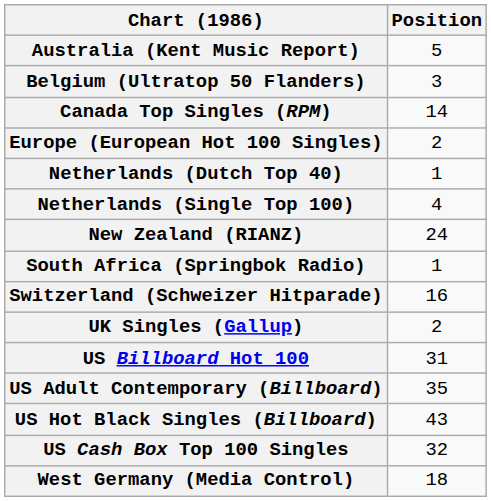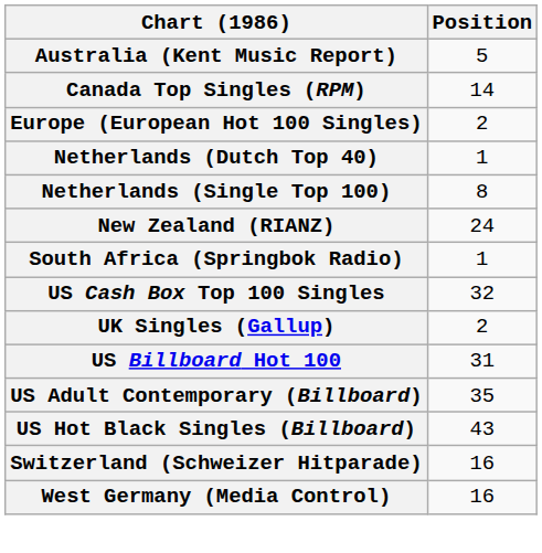- row: Belgium (Ultratop 50 Flanders) | 3
Netherlands (Single Top 100) | Position: 4 -> 8
rows swapped: Switzerland (Schweizer Hitparade) <-> US Cash Box Top 100 Singles
West Germany (Media Control) | Position: 18 -> 16
